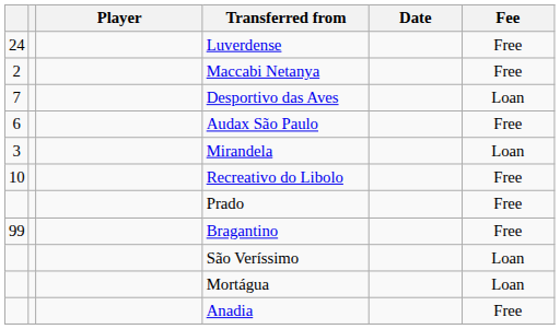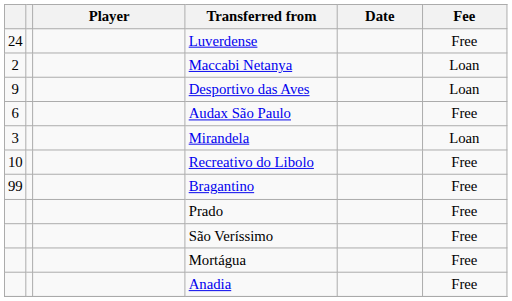Maccabi Netanya | Fee: Free -> Loan
Desportivo das Aves | column 1: 7 -> 9
rows swapped: Bragantino <-> Prado
São Veríssimo | Fee: Loan -> Free
Mortágua | Fee: Loan -> Free
